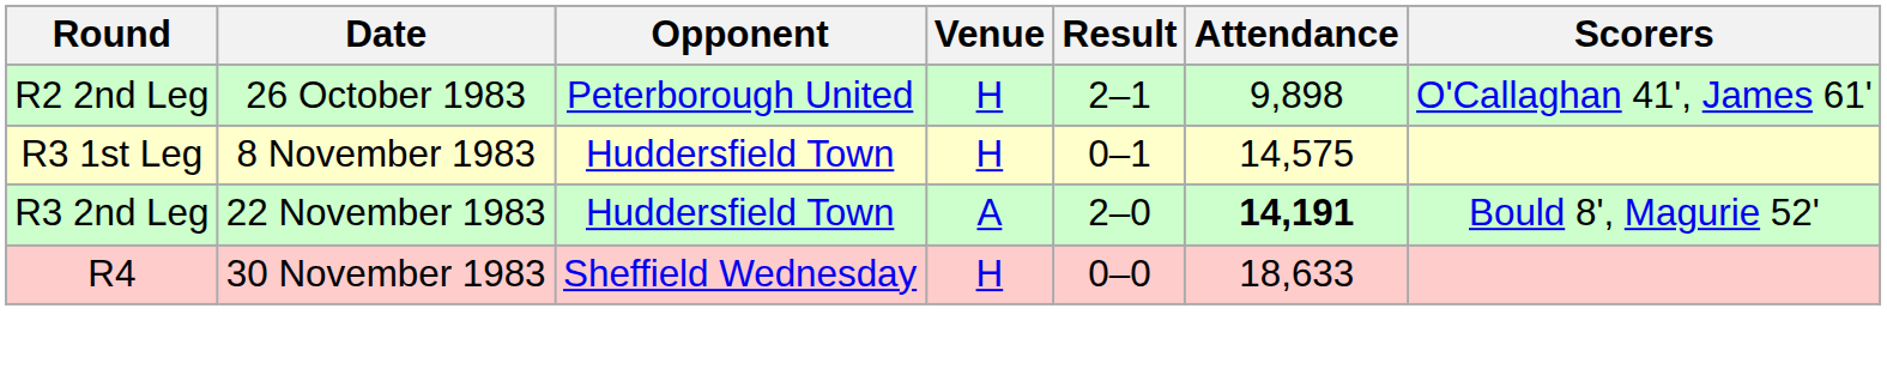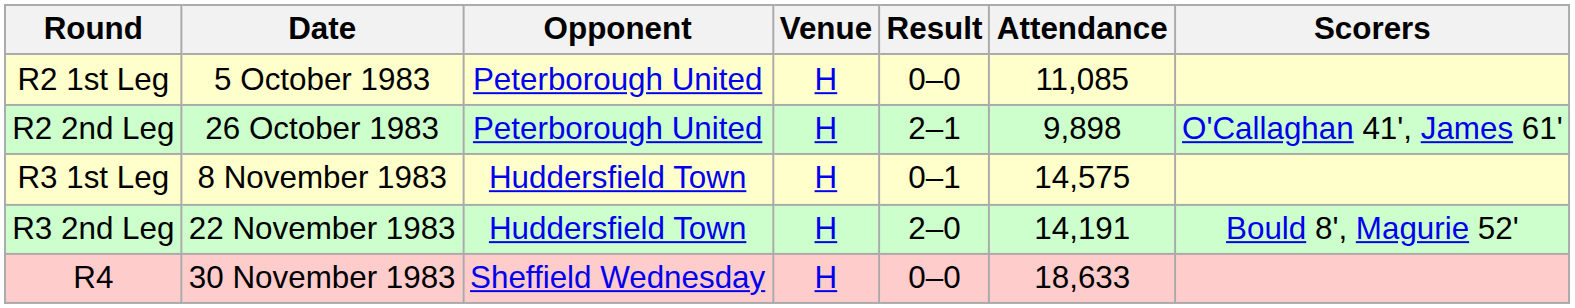+ row: R2 1st Leg | 5 October 1983 | Peterborough United | H | 0–0 | 11,085
R3 2nd Leg | Venue: A -> H
R3 2nd Leg | Attendance: bold -> normal
